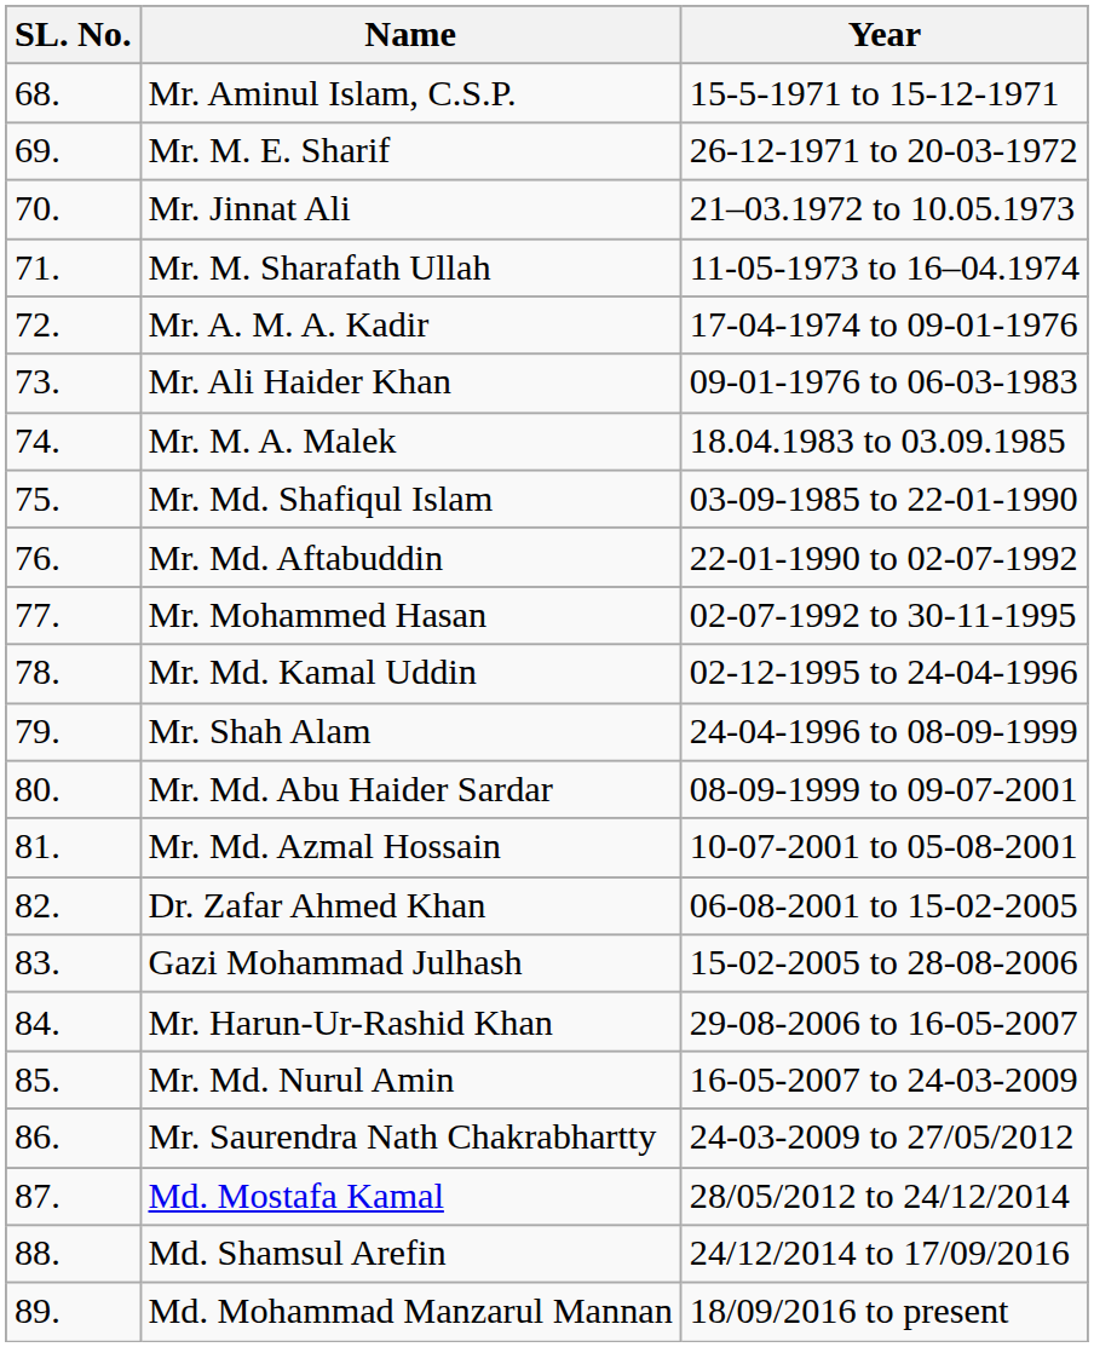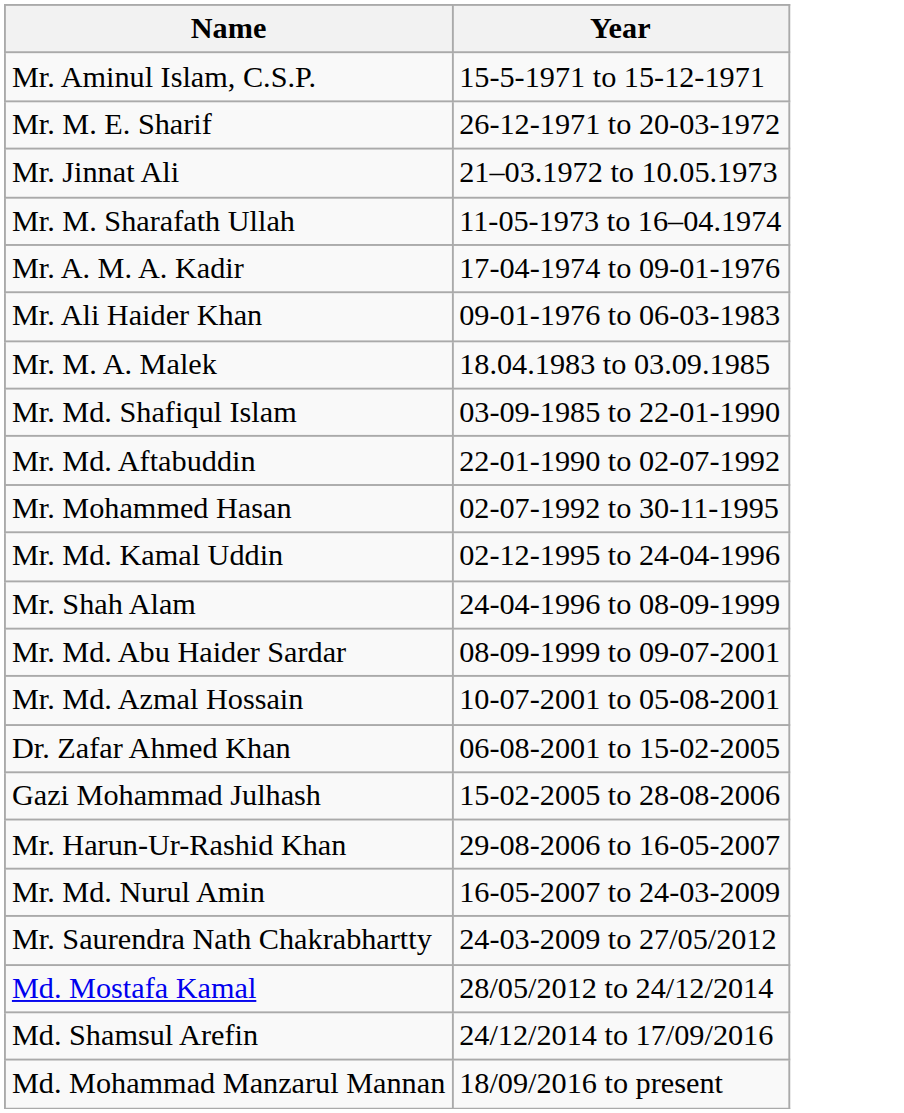- column: SL. No. | 68. | 69. | 70. | 71. | 72. | 73. | 74. | 75. | 76. | 77. | 78. | 79. | 80. | 81. | 82. | 83. | 84. | 85. | 86. | 87. | 88. | 89.
